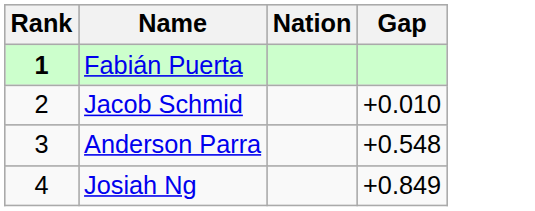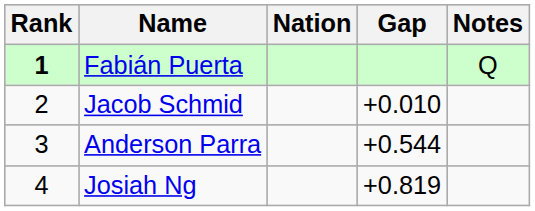+ column: Notes | Q
Anderson Parra | Gap: +0.548 -> +0.544
Josiah Ng | Gap: +0.849 -> +0.819
